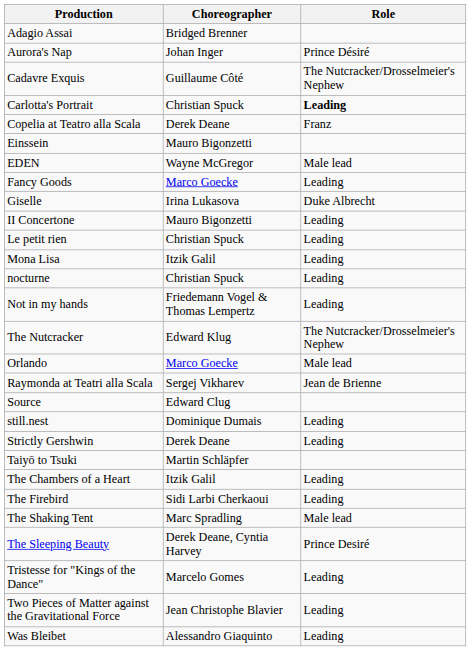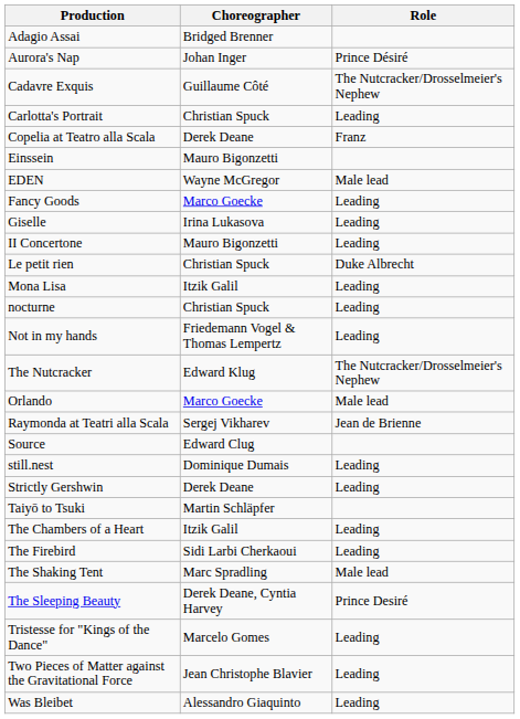Carlotta's Portrait | Role: bold -> normal
Giselle | Role: Duke Albrecht -> Leading
Le petit rien | Role: Leading -> Duke Albrecht
